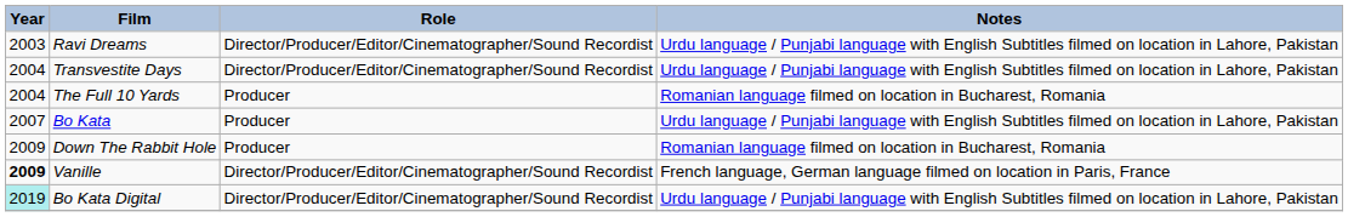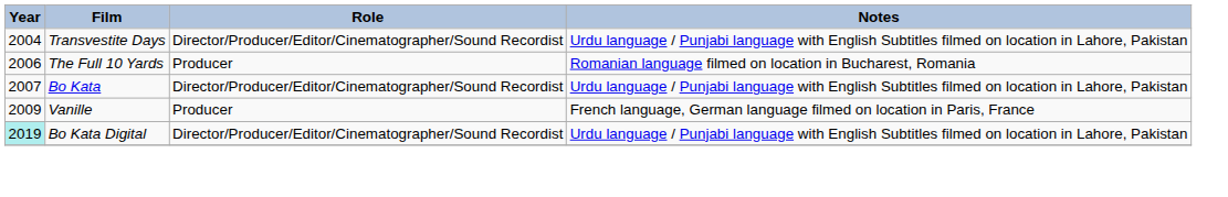- row: 2003 | Ravi Dreams | Director/Producer/Editor/Cinematographer/Sound Recordist | Urdu language / Punjabi language with English Subtitles filmed on location in Lahore, Pakistan
The Full 10 Yards | Year: 2004 -> 2006
Bo Kata | Role: Producer -> Director/Producer/Editor/Cinematographer/Sound Recordist
- row: 2009 | Down The Rabbit Hole | Producer | Romanian language filmed on location in Bucharest, Romania
Vanille | Year: bold -> normal
Vanille | Role: Director/Producer/Editor/Cinematographer/Sound Recordist -> Producer
